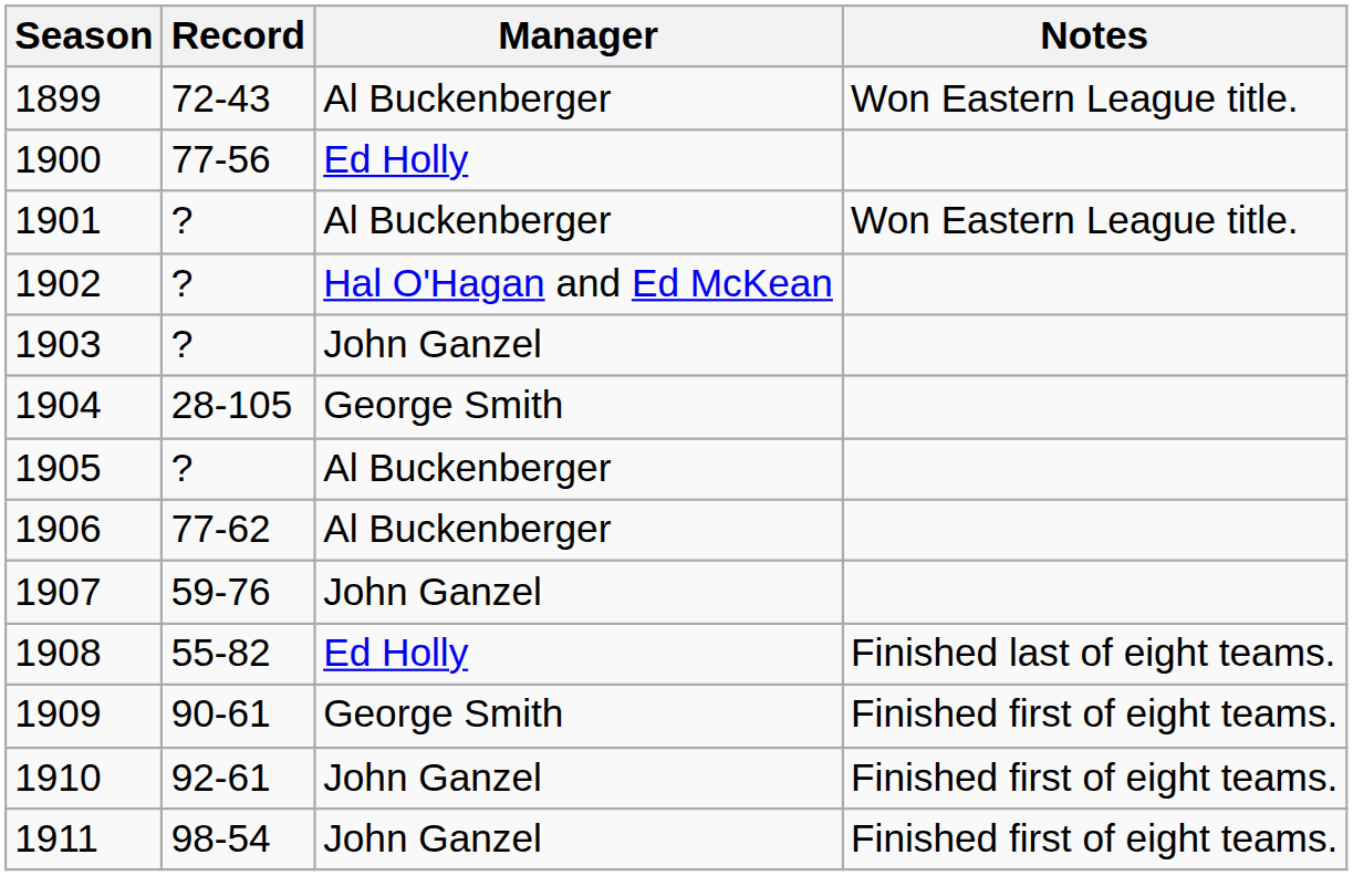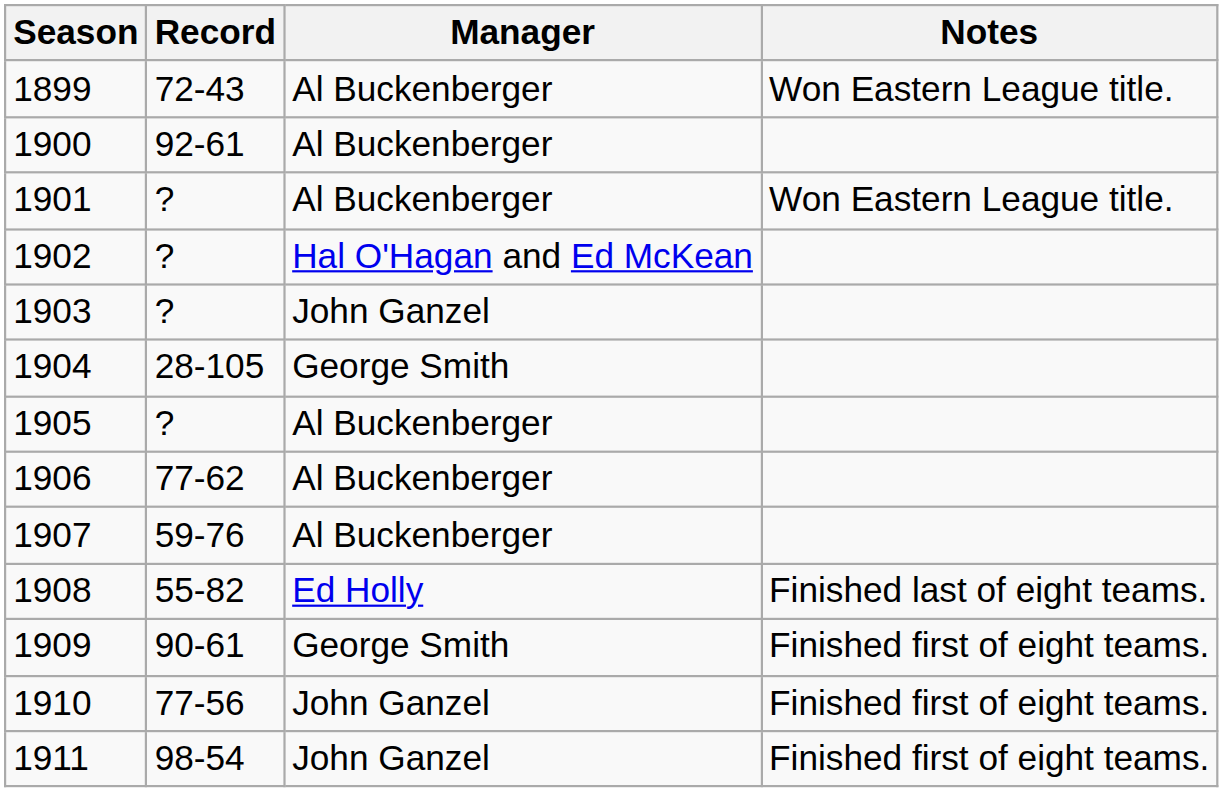1900 | Record: 77-56 -> 92-61
1900 | Manager: Ed Holly -> Al Buckenberger
1907 | Manager: John Ganzel -> Al Buckenberger
1910 | Record: 92-61 -> 77-56
